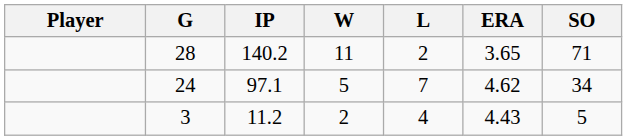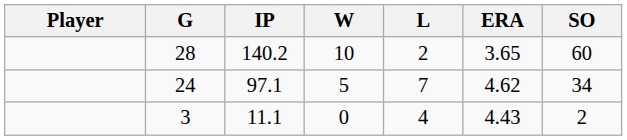28 | W: 11 -> 10
28 | SO: 71 -> 60
3 | IP: 11.2 -> 11.1
3 | W: 2 -> 0
3 | SO: 5 -> 2
